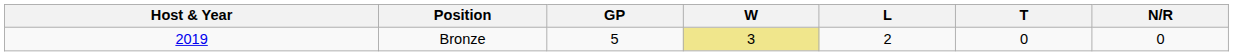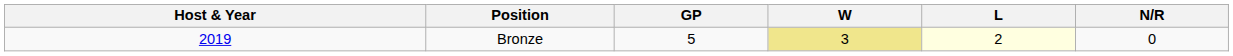- column: T | 0
Bronze | L: no background -> lightyellow background
